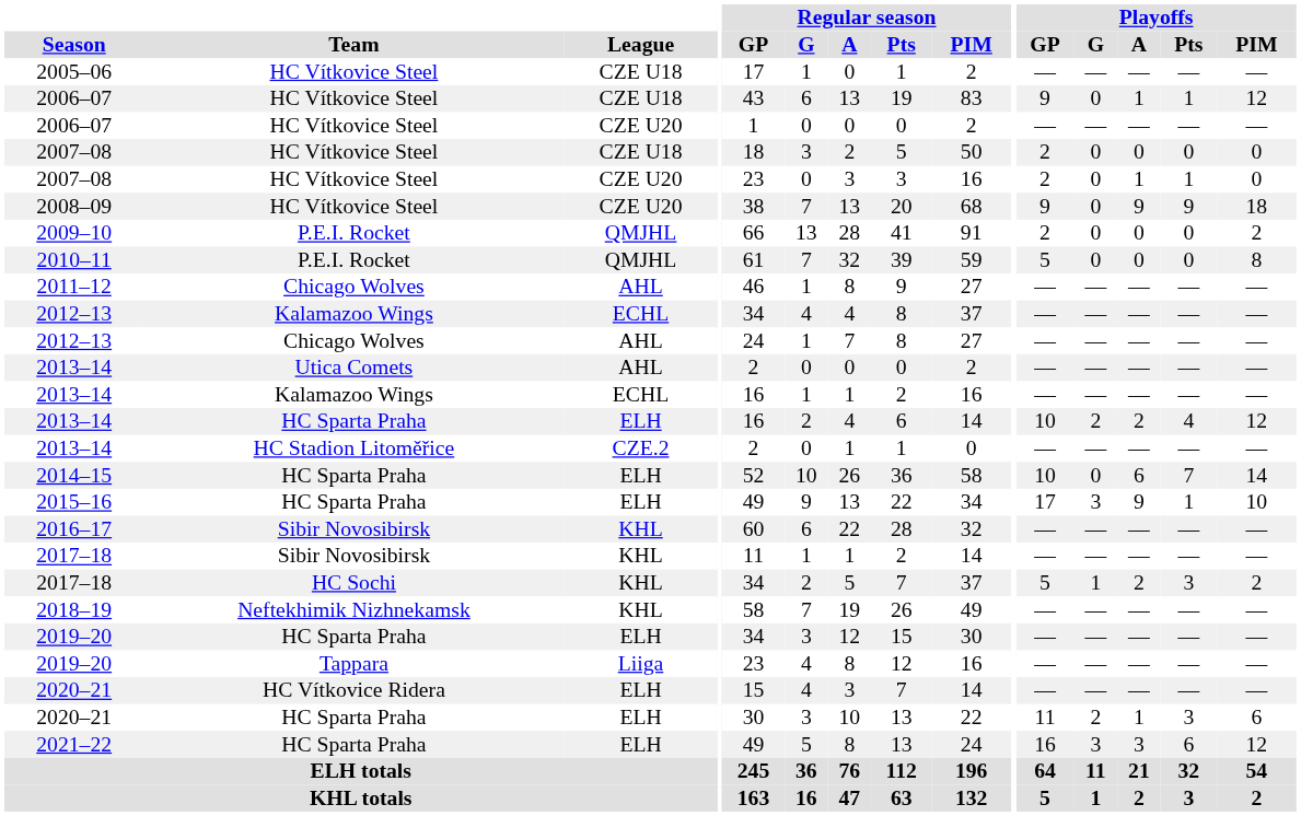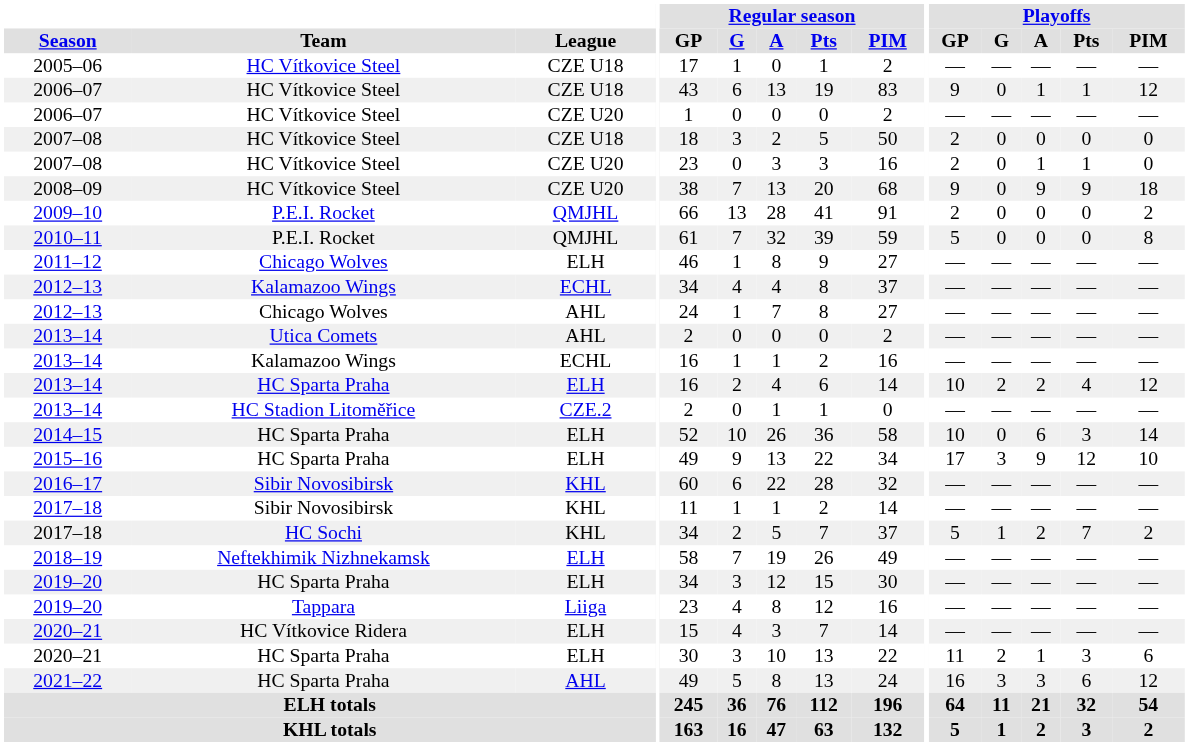2011–12 | League: AHL -> ELH
2014–15 | Playoffs / Pts: 7 -> 3
2015–16 | Playoffs / Pts: 1 -> 12
2017–18 / HC Sochi | Playoffs / Pts: 3 -> 7
2018–19 | League: KHL -> ELH
2021–22 | League: ELH -> AHL
